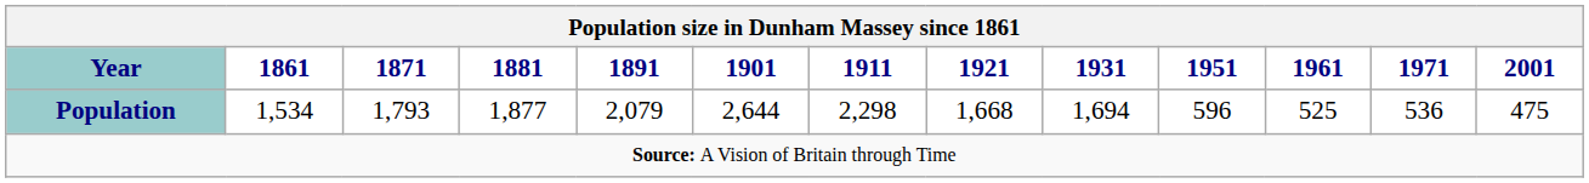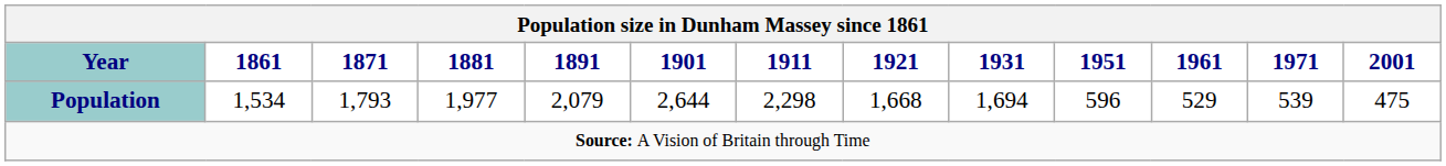Population | 1881: 1,877 -> 1,977
Population | 1961: 525 -> 529
Population | 1971: 536 -> 539
